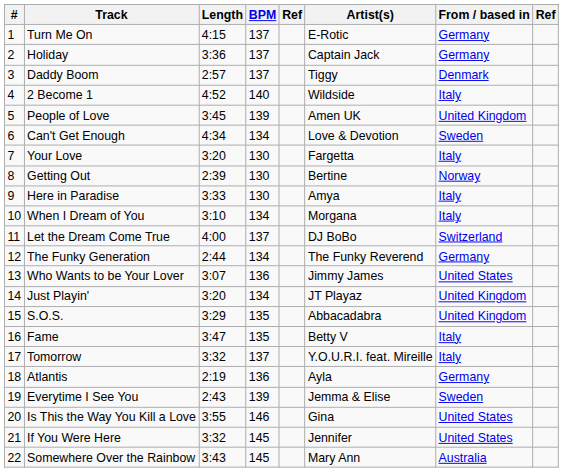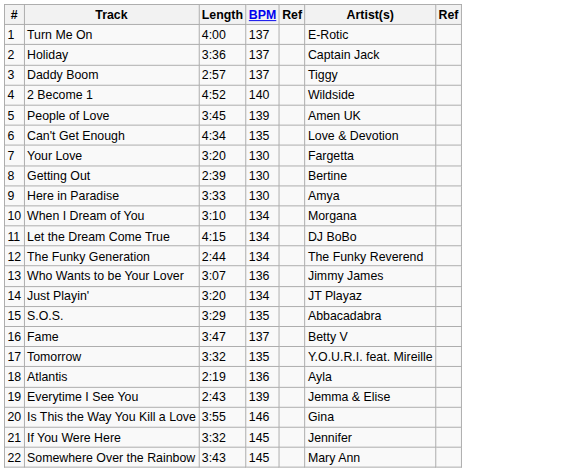- column: From / based in | Germany | Germany | Denmark | Italy | United Kingdom | Sweden | Italy | Norway | Italy | Italy | Switzerland | Germany | United States | United Kingdom | United Kingdom | Italy | Italy | Germany | Sweden | United States | United States | Australia
Turn Me On | Length: 4:15 -> 4:00
Can't Get Enough | BPM: 134 -> 135
Let the Dream Come True | Length: 4:00 -> 4:15
Let the Dream Come True | BPM: 137 -> 134
Fame | BPM: 135 -> 137
Tomorrow | BPM: 137 -> 135
